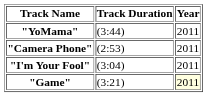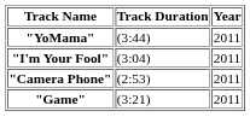rows swapped: "I'm Your Fool" <-> "Camera Phone"
"Game" | Year: lightyellow background -> no background
